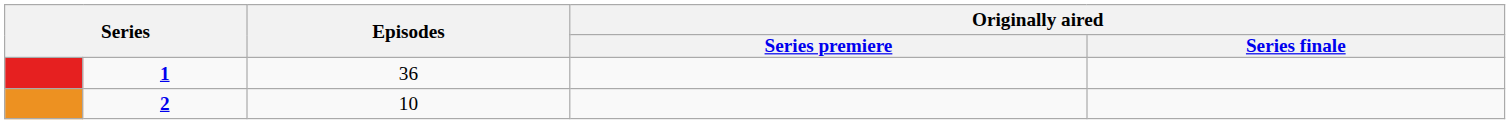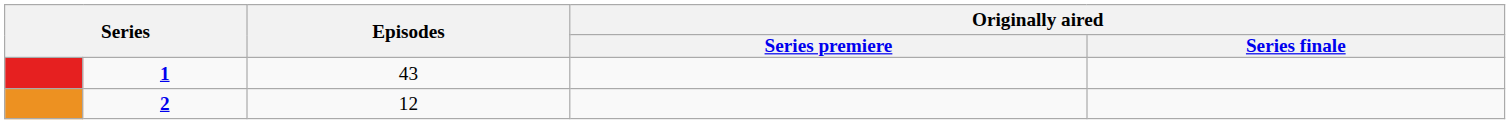1 | Episodes: 36 -> 43
2 | Episodes: 10 -> 12
